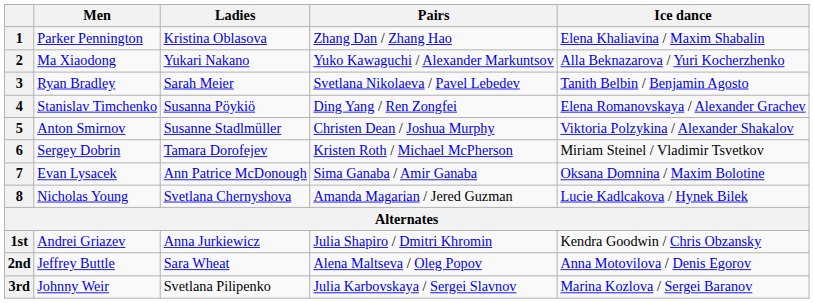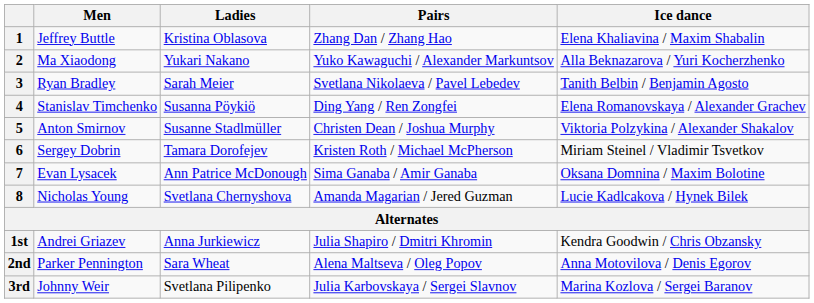1 | Men: Parker Pennington -> Jeffrey Buttle
2nd | Men: Jeffrey Buttle -> Parker Pennington
